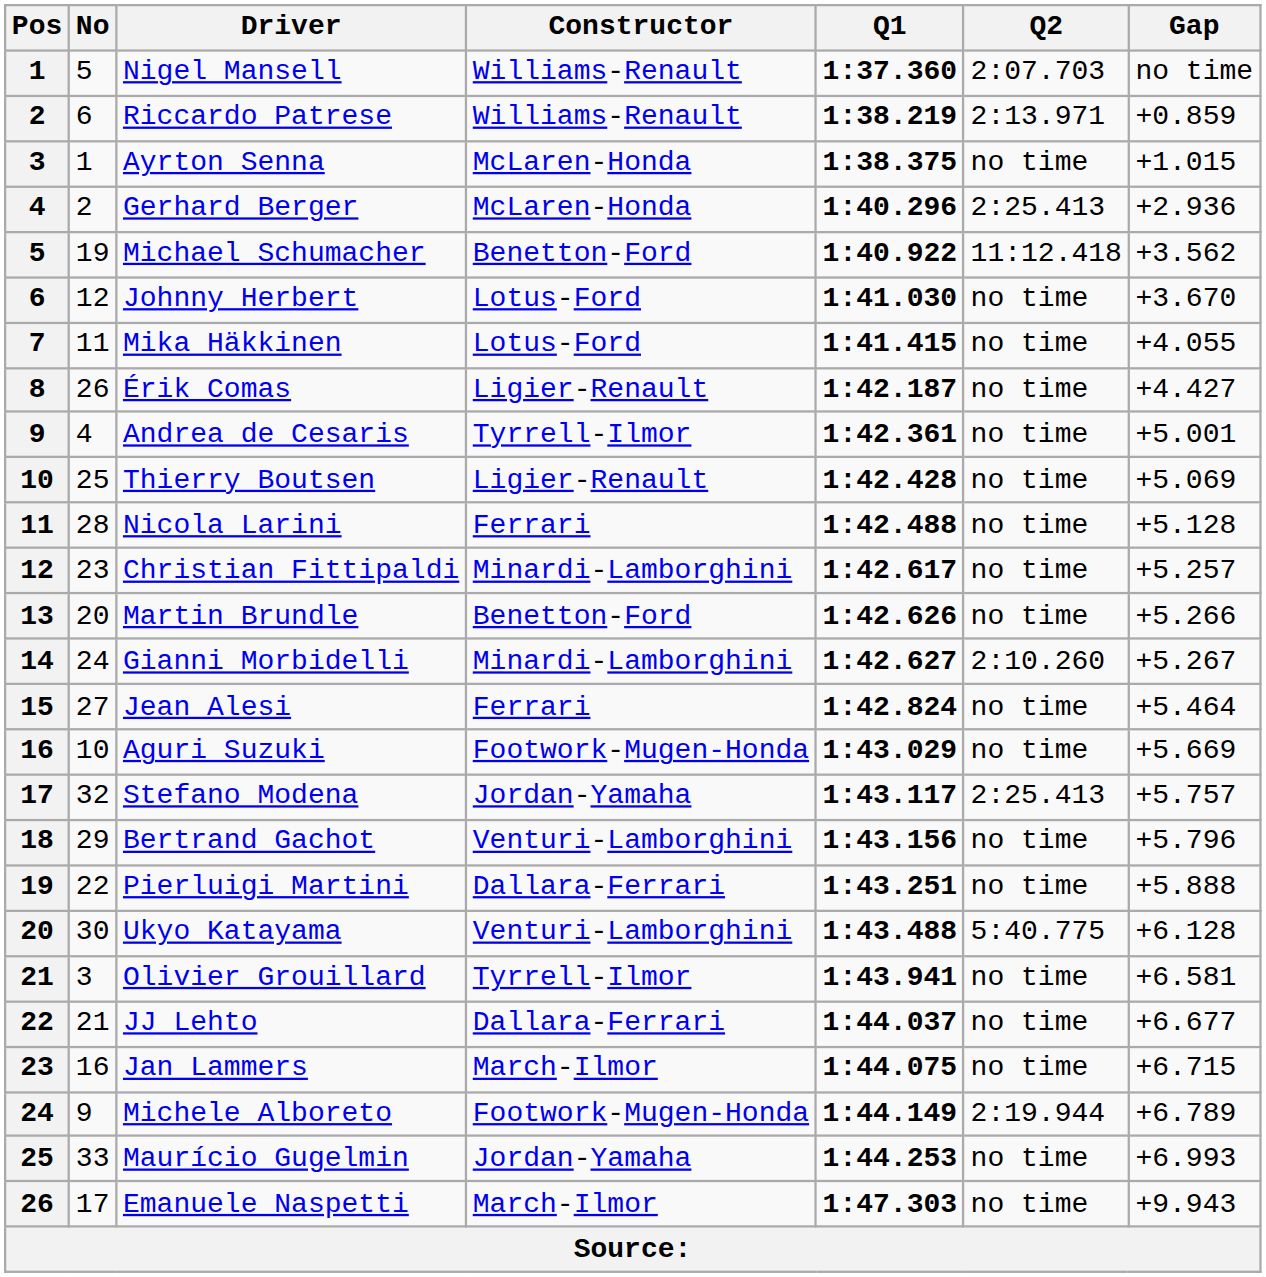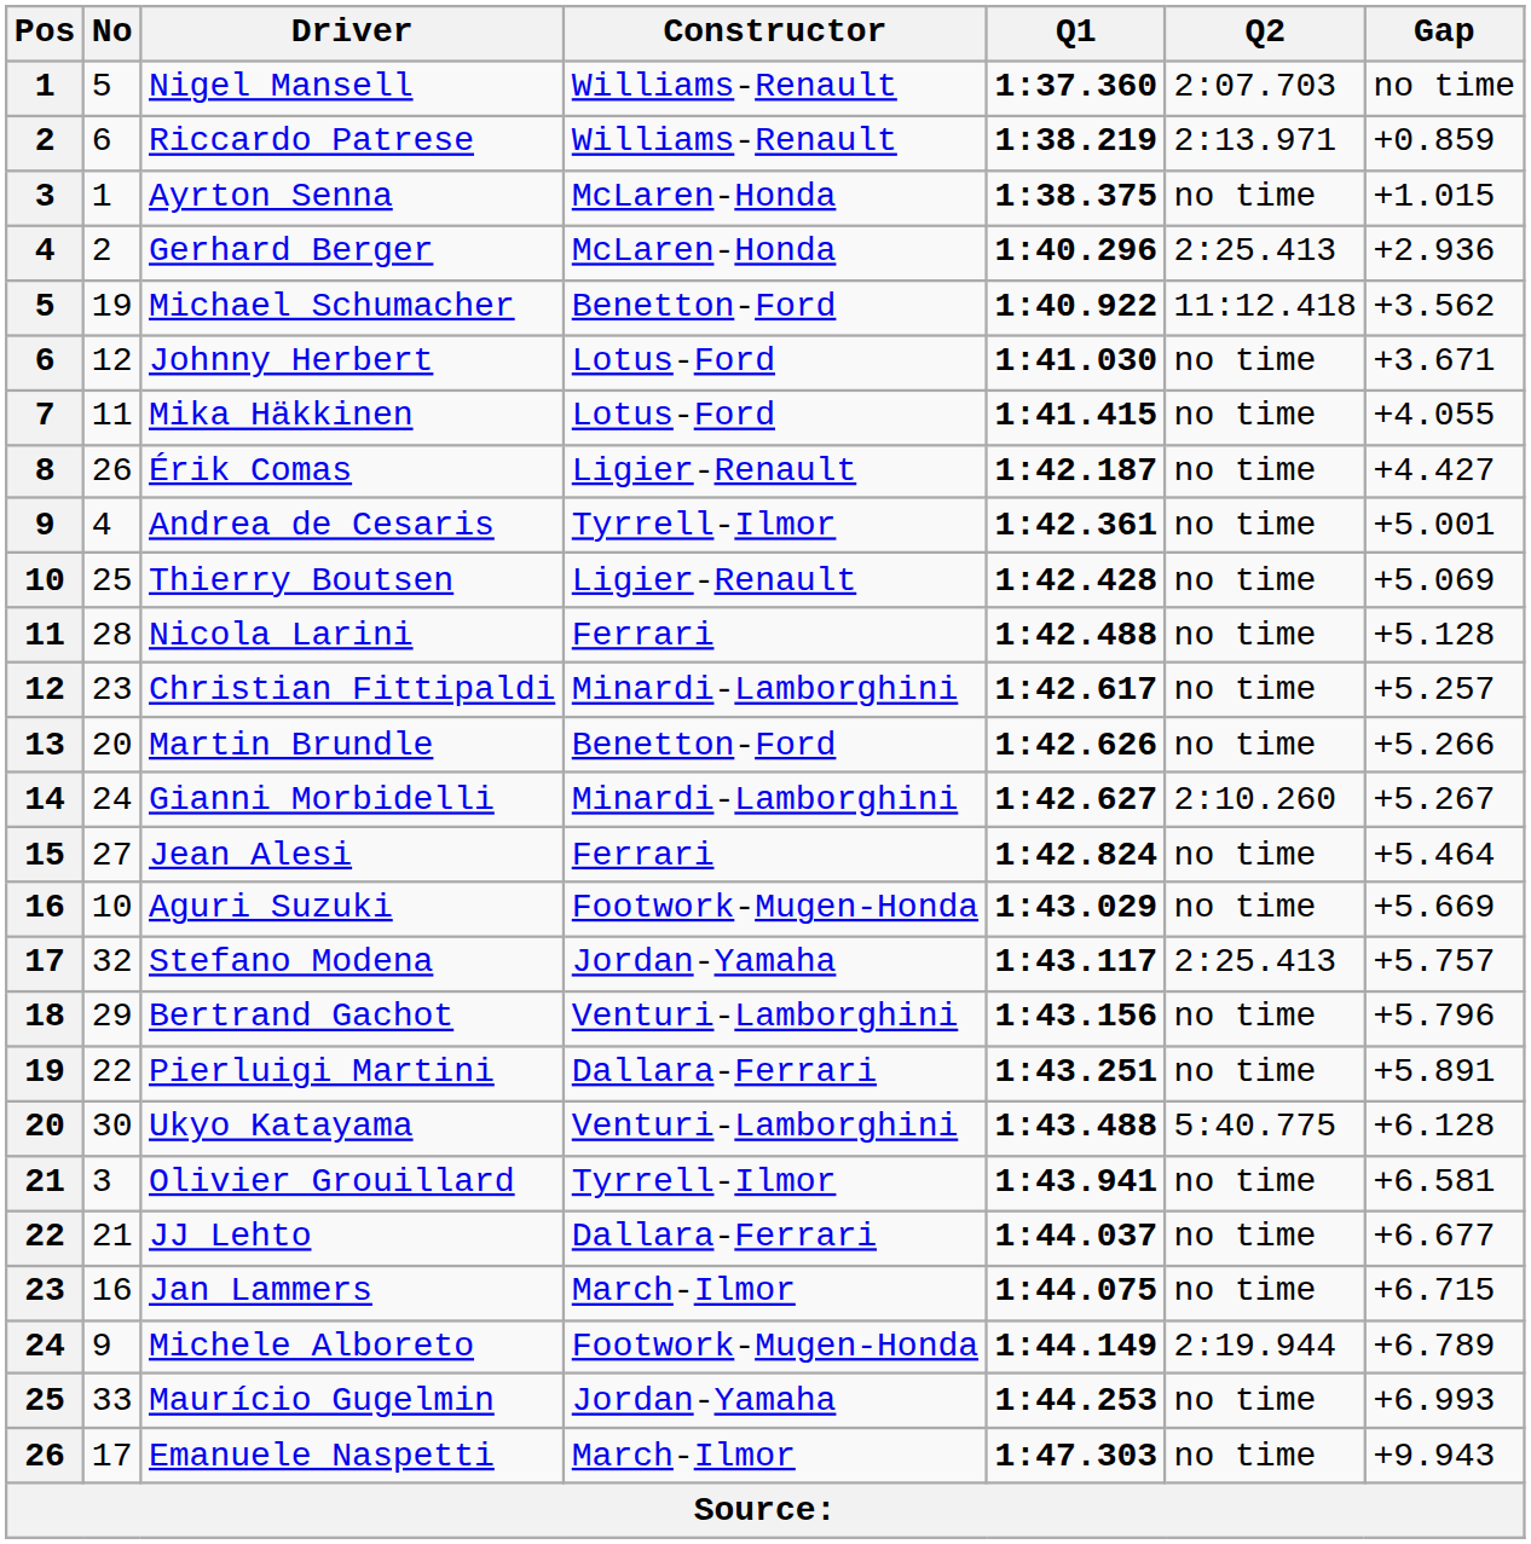Johnny Herbert | Gap: +3.670 -> +3.671
Pierluigi Martini | Gap: +5.888 -> +5.891
